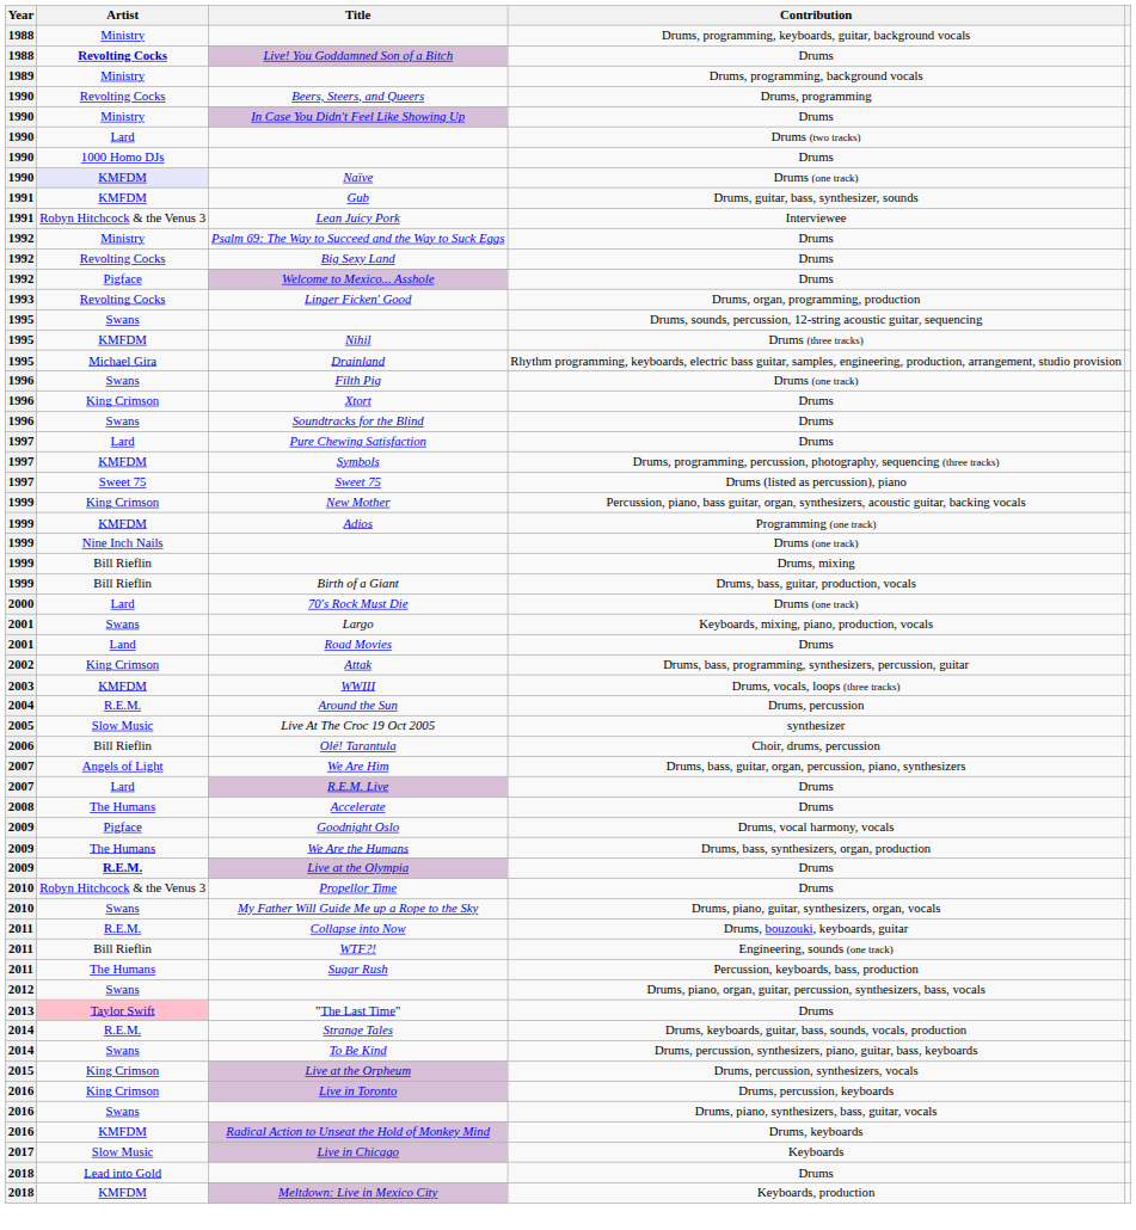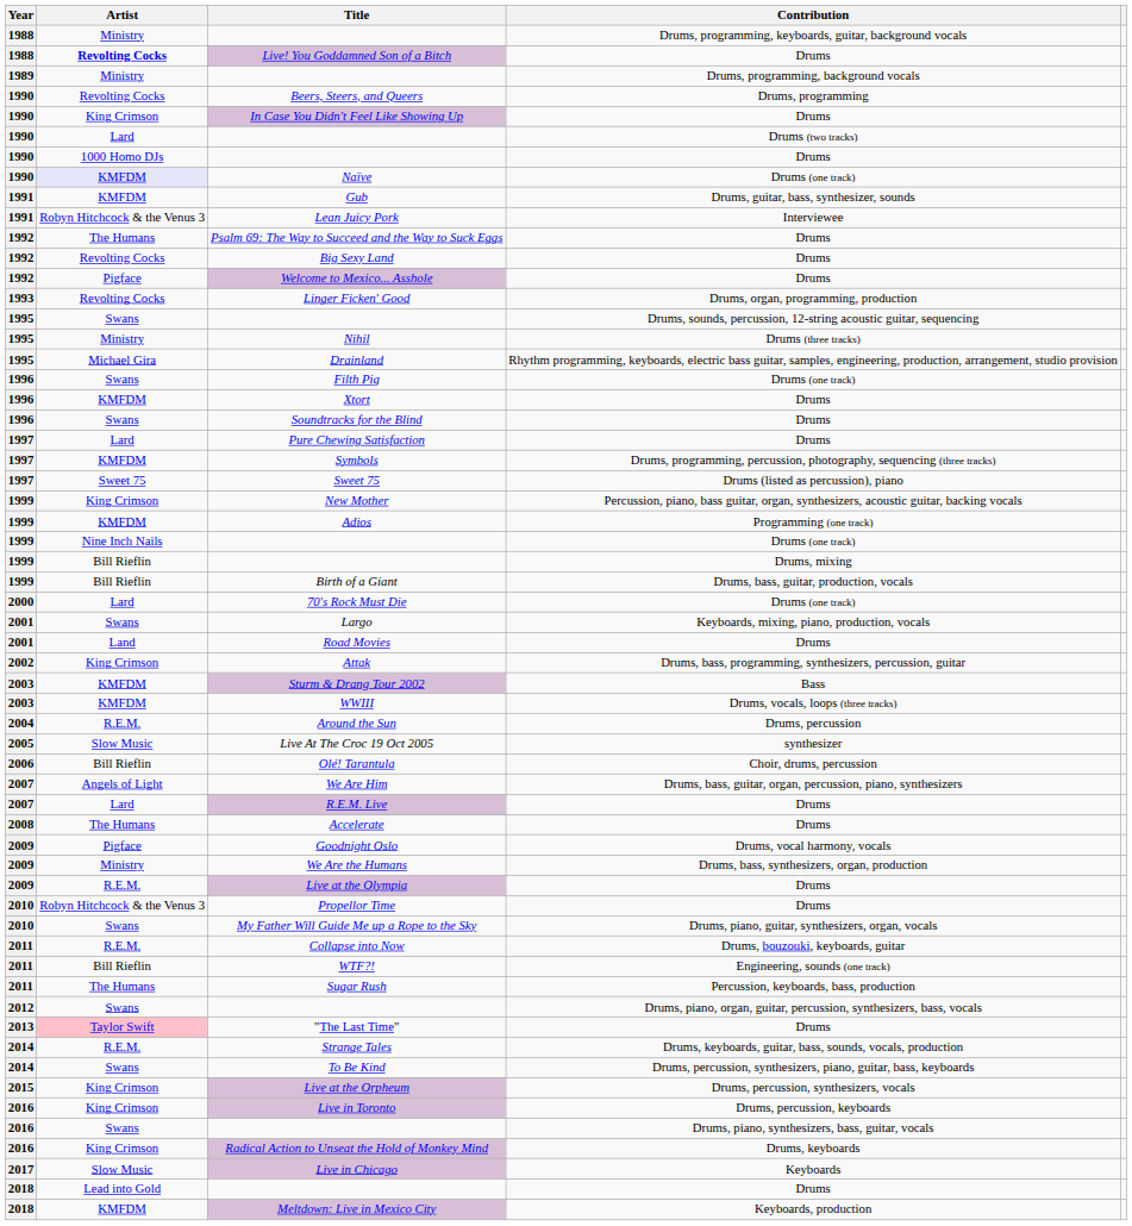In Case You Didn't Feel Like Showing Up | Artist: Ministry -> King Crimson
Psalm 69: The Way to Succeed and the Way to Suck Eggs | Artist: Ministry -> The Humans
Nihil | Artist: KMFDM -> Ministry
Xtort | Artist: King Crimson -> KMFDM
+ row: 2003 | KMFDM | Sturm & Drang Tour 2002 | Bass
We Are the Humans | Artist: The Humans -> Ministry
Live at the Olympia | Artist: bold -> normal
Radical Action to Unseat the Hold of Monkey Mind | Artist: KMFDM -> King Crimson
